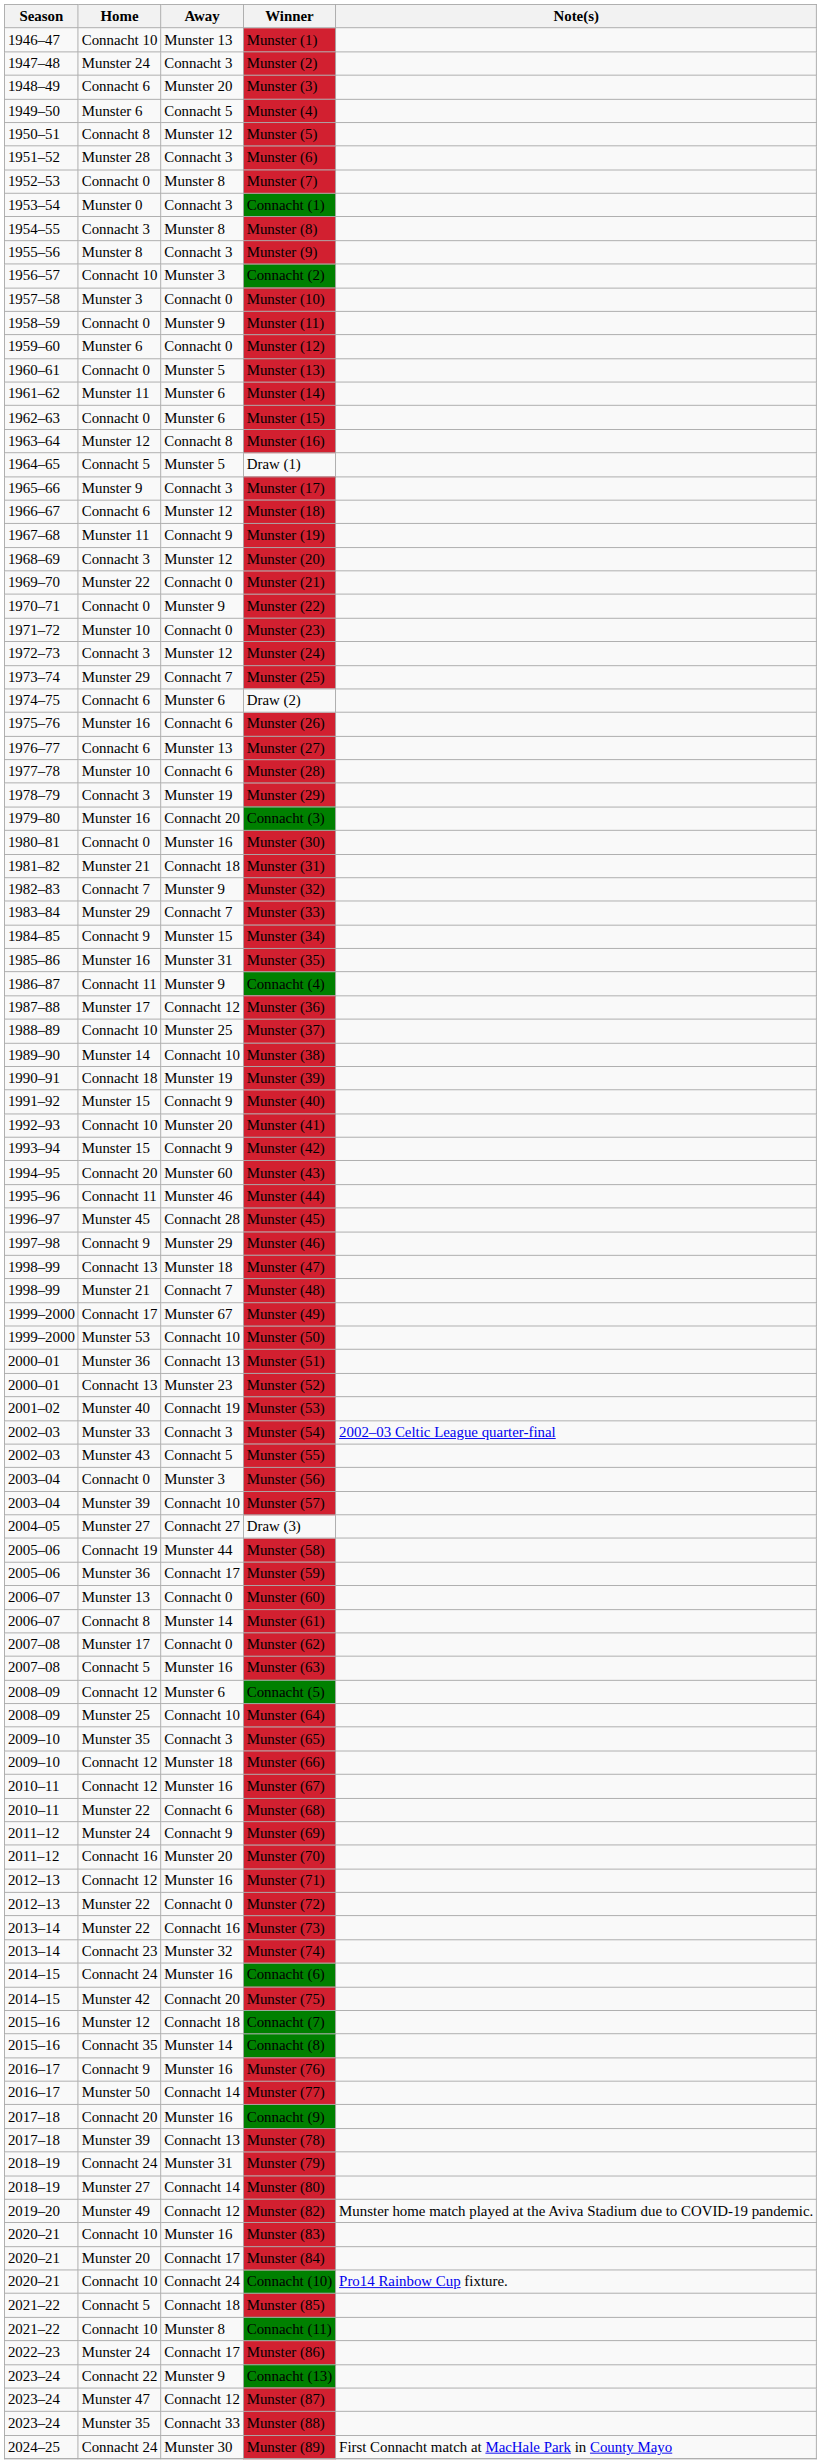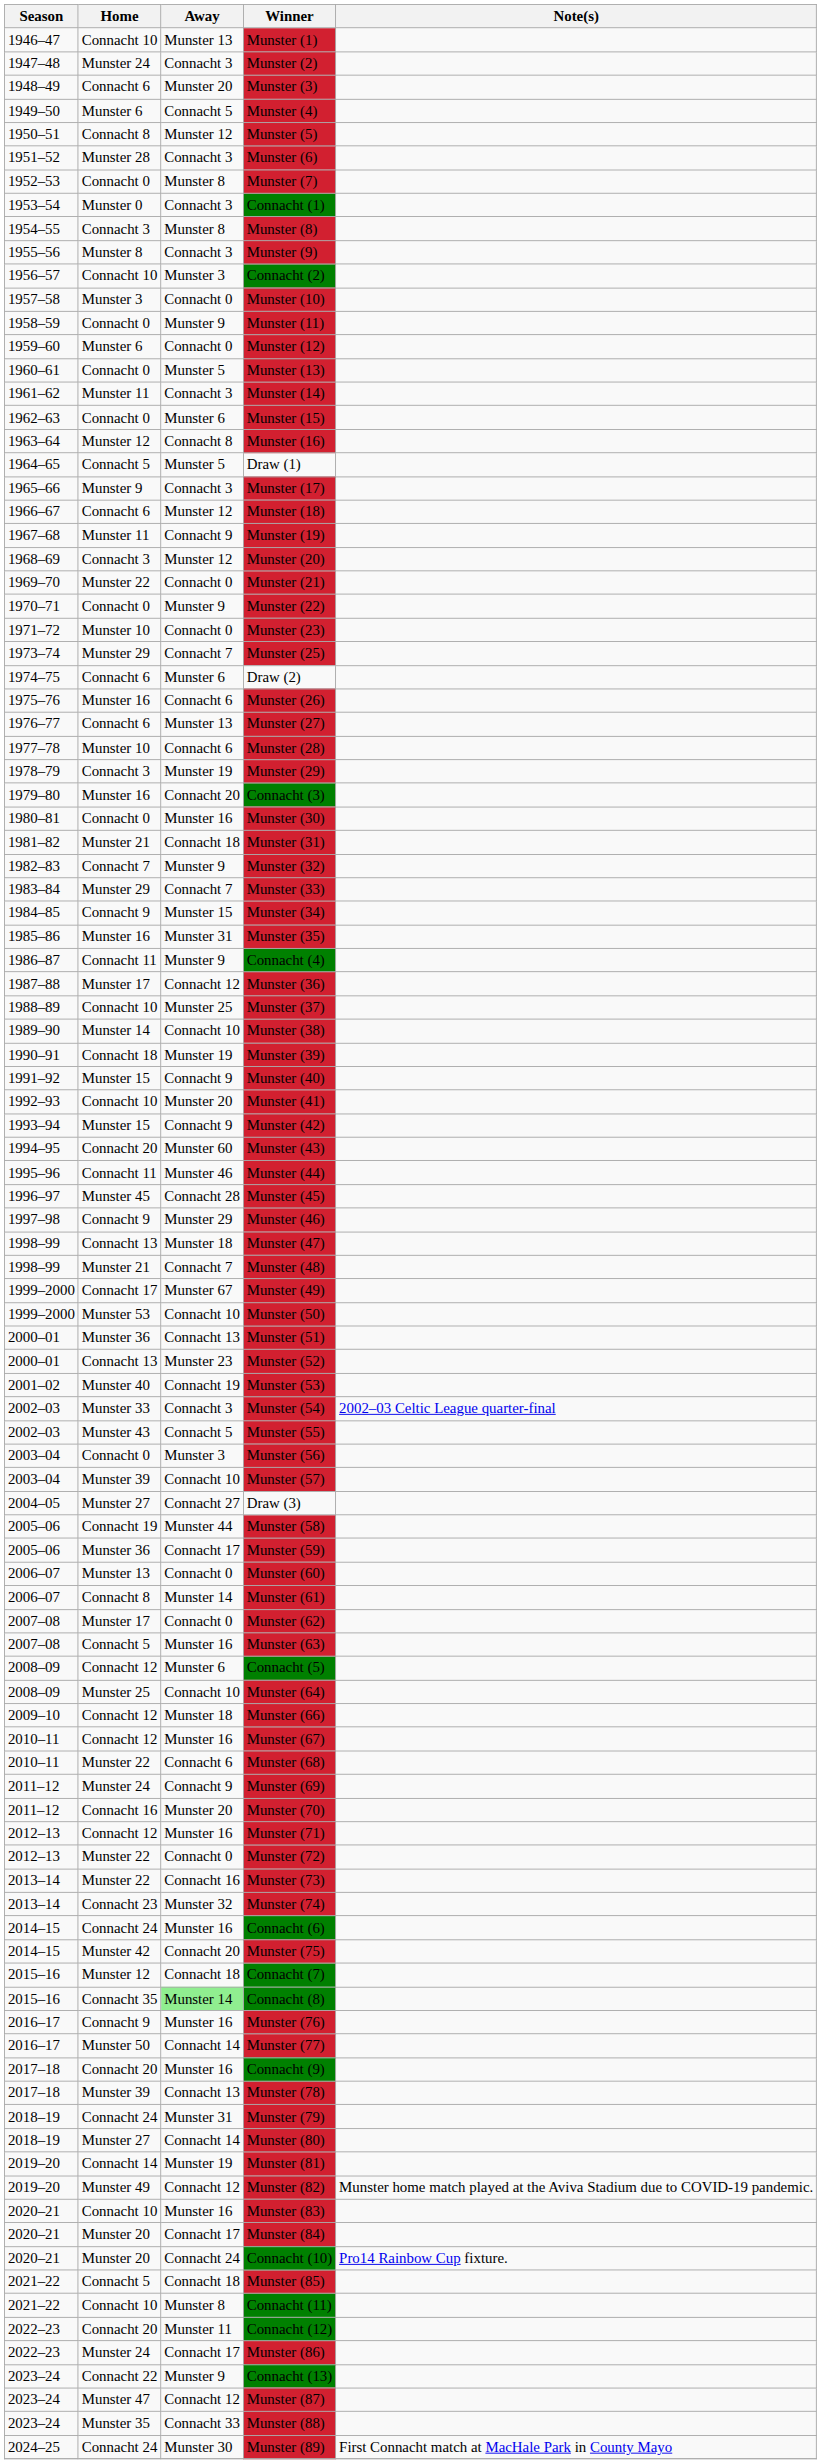Munster (14) | Away: Munster 6 -> Connacht 3
- row: 1972–73 | Connacht 3 | Munster 12 | Munster (24)
- row: 2009–10 | Munster 35 | Connacht 3 | Munster (65)
Connacht (8) | Away: no background -> lightgreen background
+ row: 2019–20 | Connacht 14 | Munster 19 | Munster (81)
Connacht (10) | Home: Connacht 10 -> Munster 20
+ row: 2022–23 | Connacht 20 | Munster 11 | Connacht (12)
